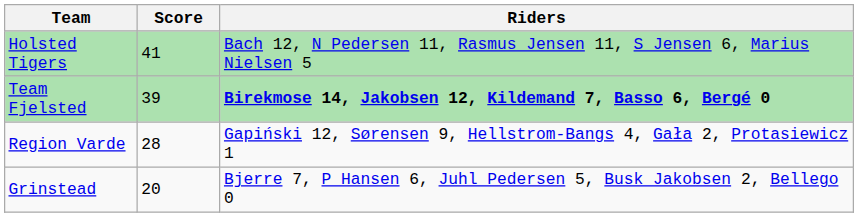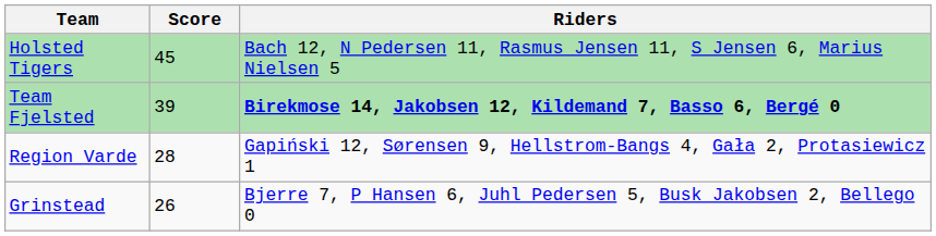Holsted Tigers | Score: 41 -> 45
Grinstead | Score: 20 -> 26
